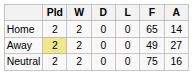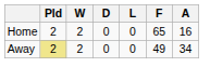Home | A: 14 -> 16
Away | A: 27 -> 34
- row: Neutral | 2 | 2 | 0 | 0 | 75 | 16
